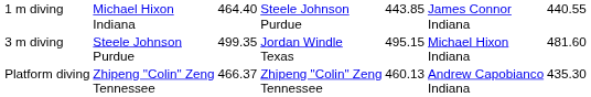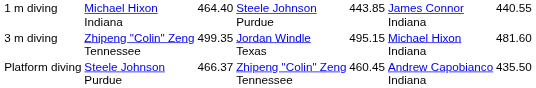3 m diving | column 2: Steele Johnson Purdue -> Zhipeng "Colin" Zeng Tennessee
Platform diving | column 2: Zhipeng "Colin" Zeng Tennessee -> Steele Johnson Purdue
Platform diving | column 5: 460.13 -> 460.45
Platform diving | column 7: 435.30 -> 435.50
